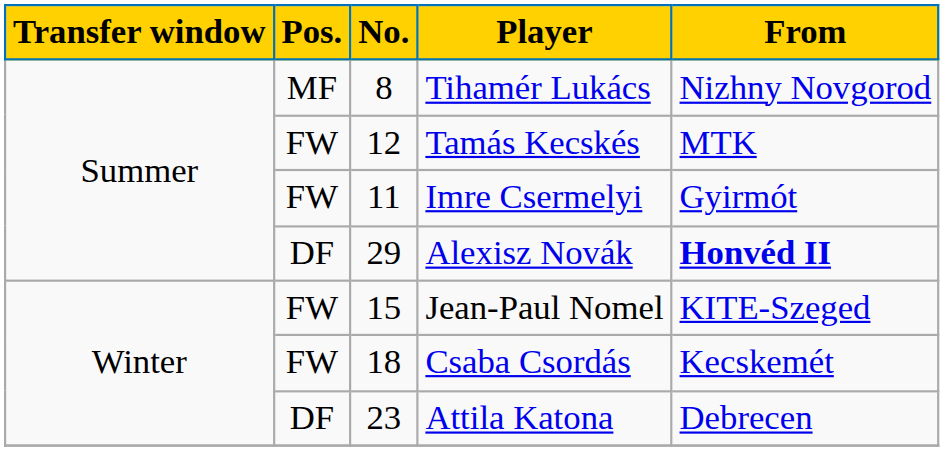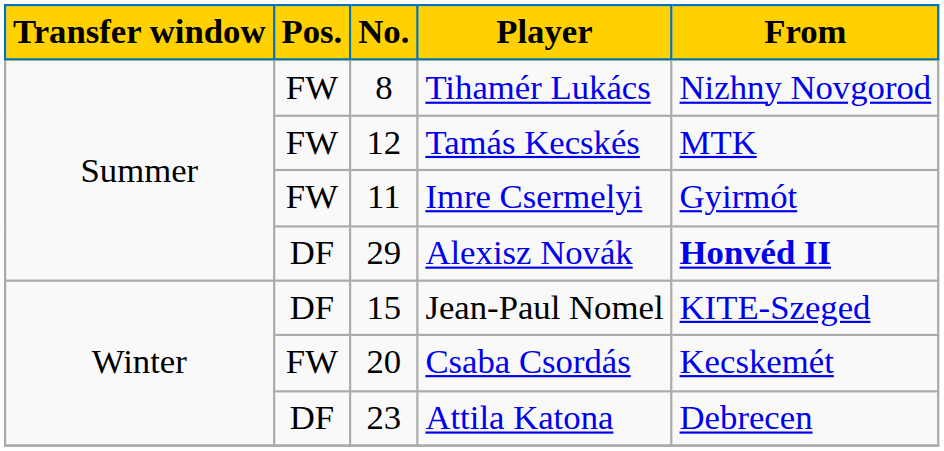Tihamér Lukács | Pos.: MF -> FW
Jean-Paul Nomel | Pos.: FW -> DF
Csaba Csordás | No.: 18 -> 20
